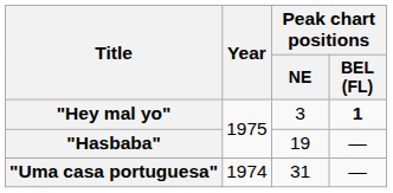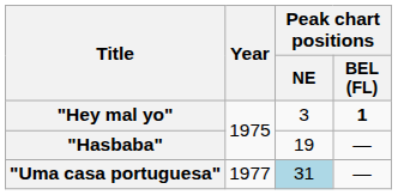"Uma casa portuguesa" | Year: 1974 -> 1977
"Uma casa portuguesa" | Peak chart positions / NE: no background -> lightblue background
